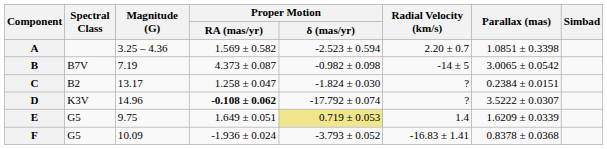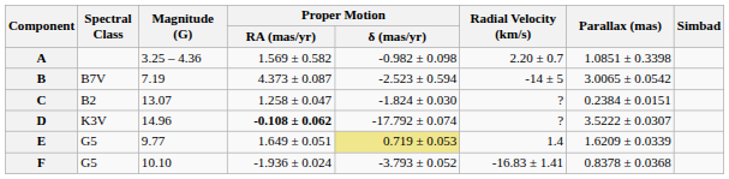A | Proper Motion / δ (mas/yr): -2.523 ± 0.594 -> -0.982 ± 0.098
B | Proper Motion / δ (mas/yr): -0.982 ± 0.098 -> -2.523 ± 0.594
C | Magnitude (G): 13.17 -> 13.07
E | Magnitude (G): 9.75 -> 9.77
F | Magnitude (G): 10.09 -> 10.10
